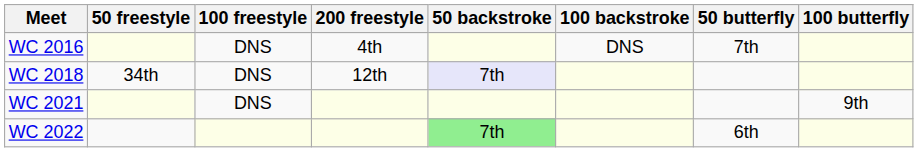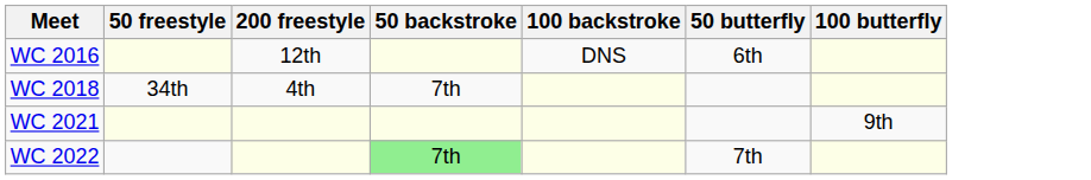- column: 100 freestyle | DNS | DNS | DNS
WC 2016 | 200 freestyle: 4th -> 12th
WC 2016 | 50 butterfly: 7th -> 6th
WC 2018 | 200 freestyle: 12th -> 4th
WC 2018 | 50 backstroke: lavender background -> no background
WC 2022 | 50 butterfly: 6th -> 7th
